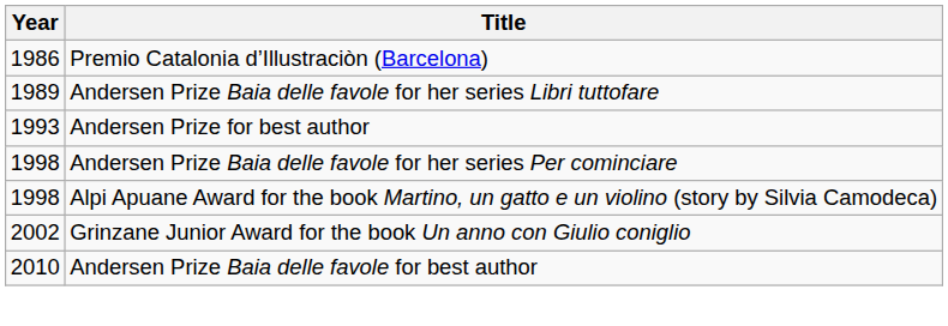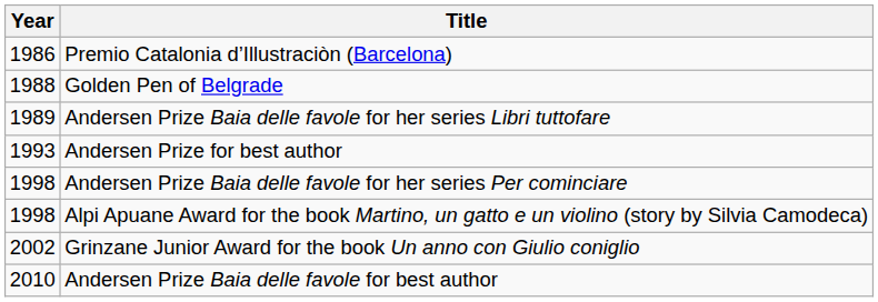+ row: 1988 | Golden Pen of Belgrade
